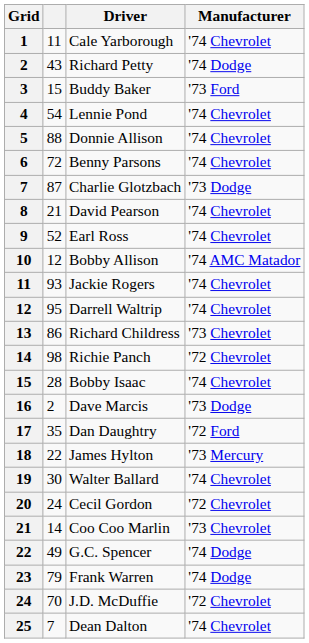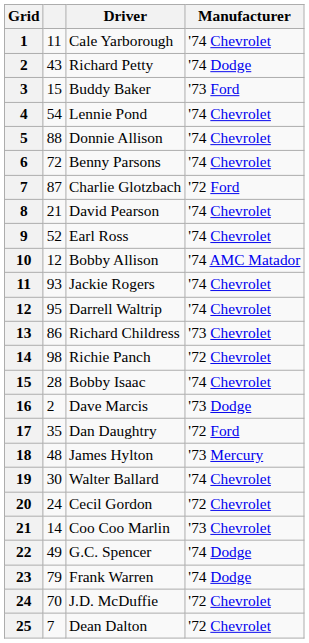Charlie Glotzbach | Manufacturer: '73 Dodge -> '72 Ford
James Hylton | column 2: 22 -> 48
Dean Dalton | Manufacturer: '74 Chevrolet -> '72 Chevrolet
